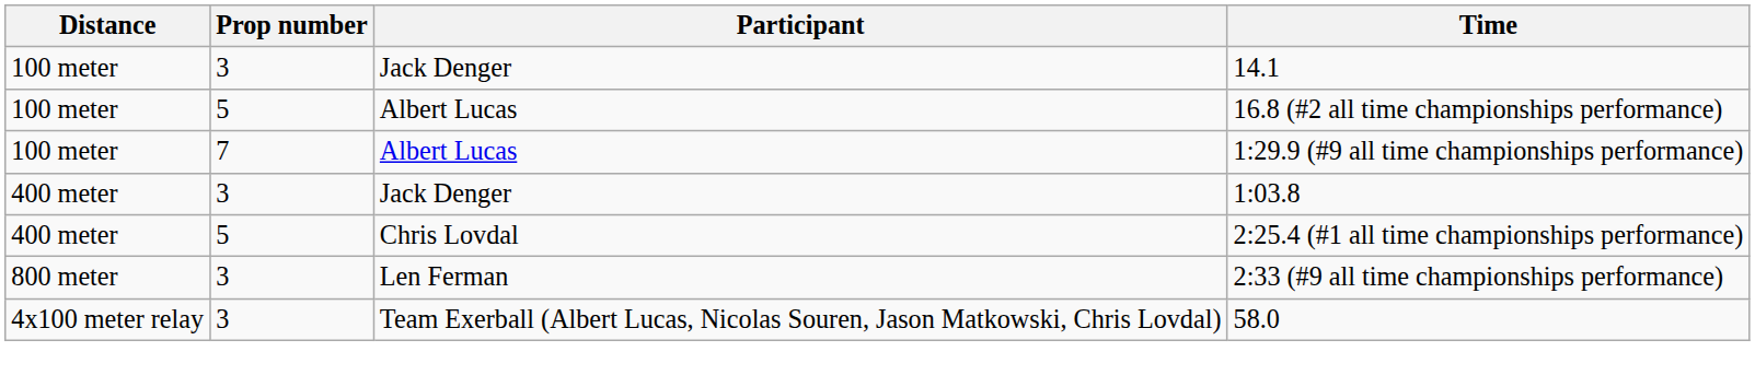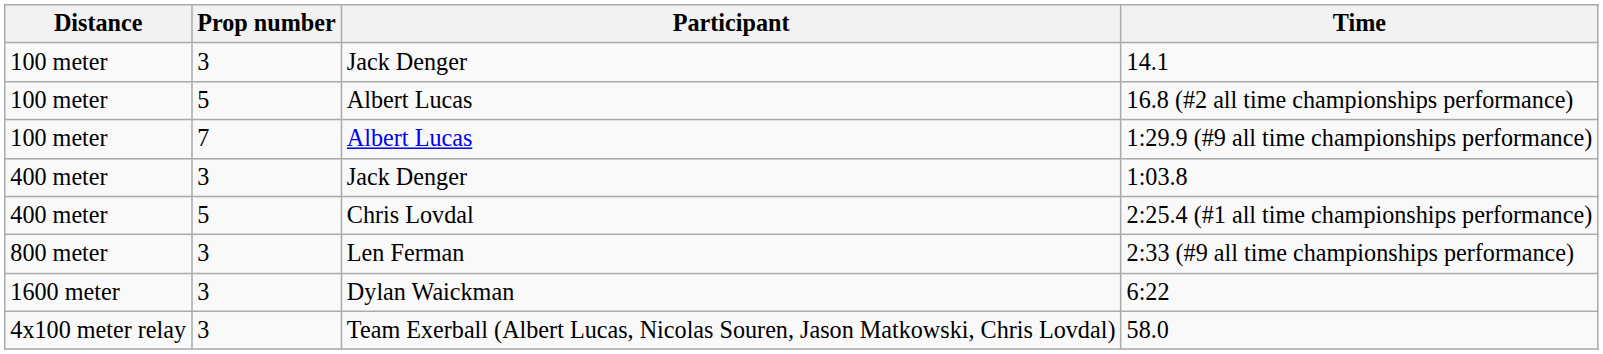+ row: 1600 meter | 3 | Dylan Waickman | 6:22
